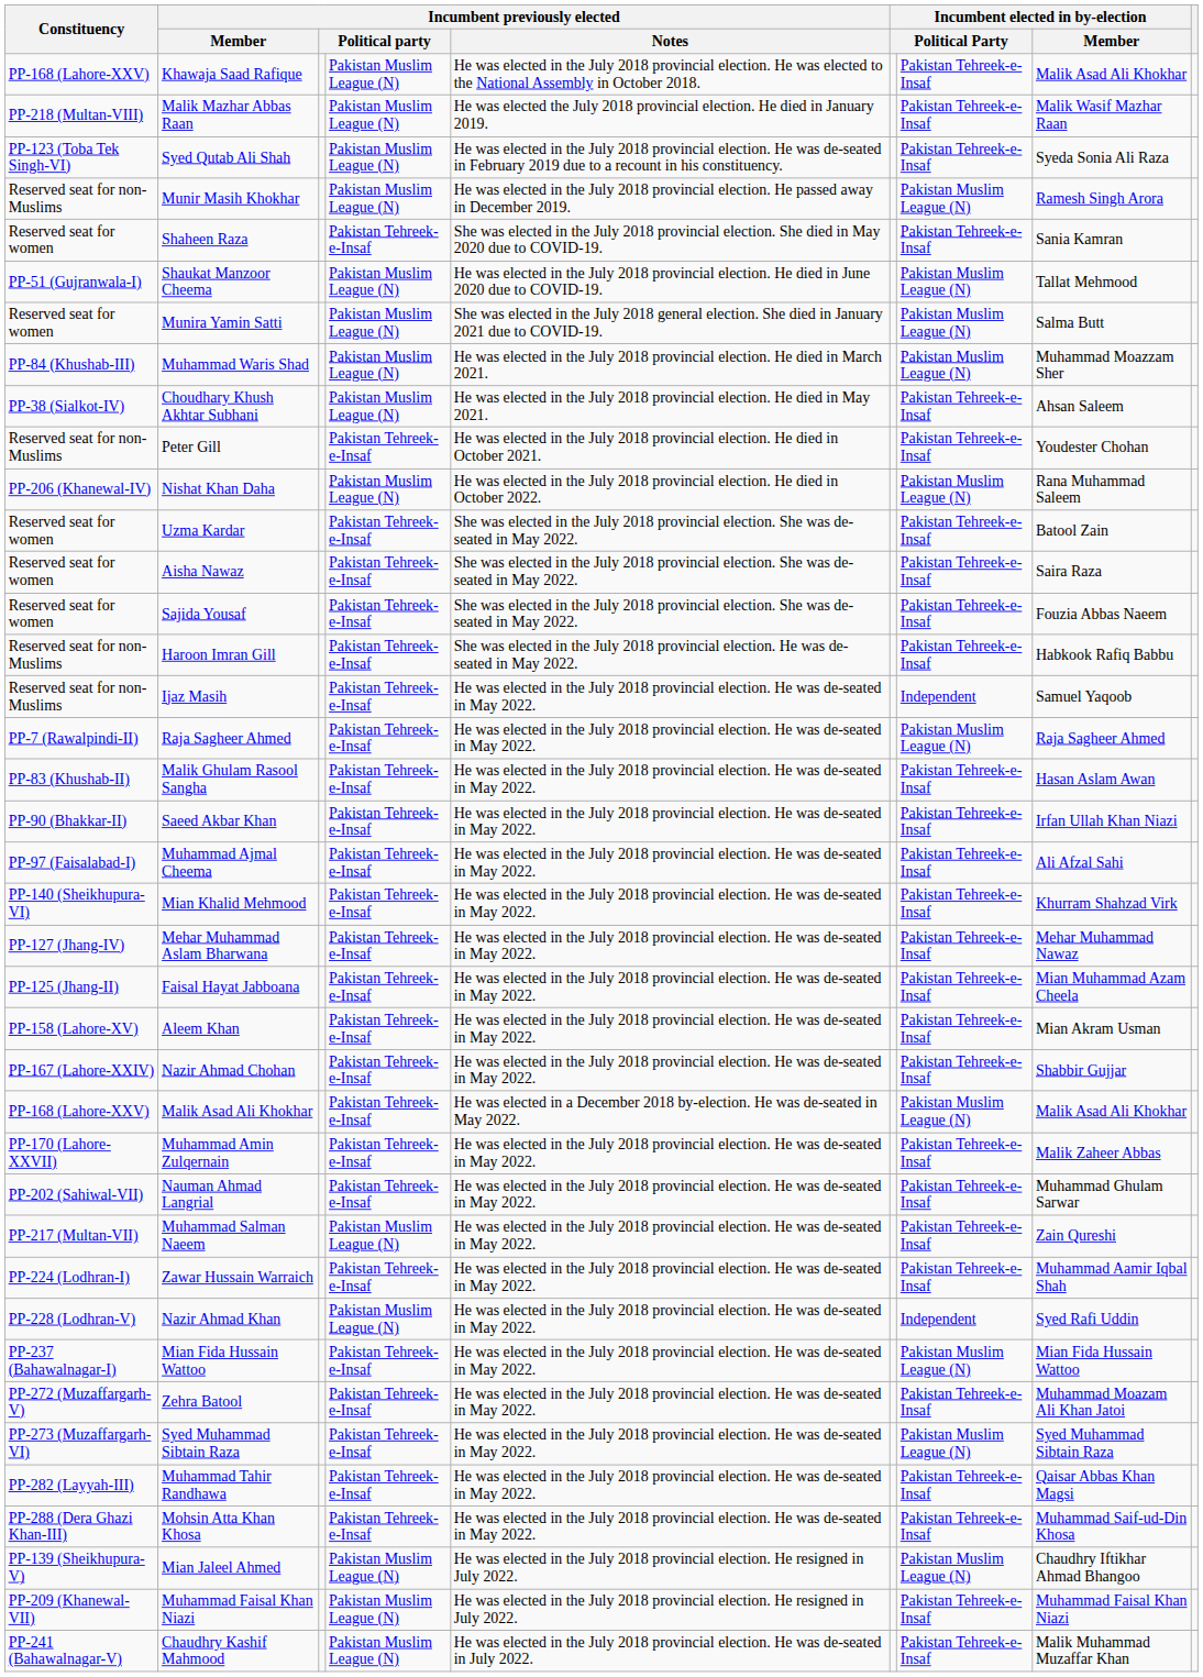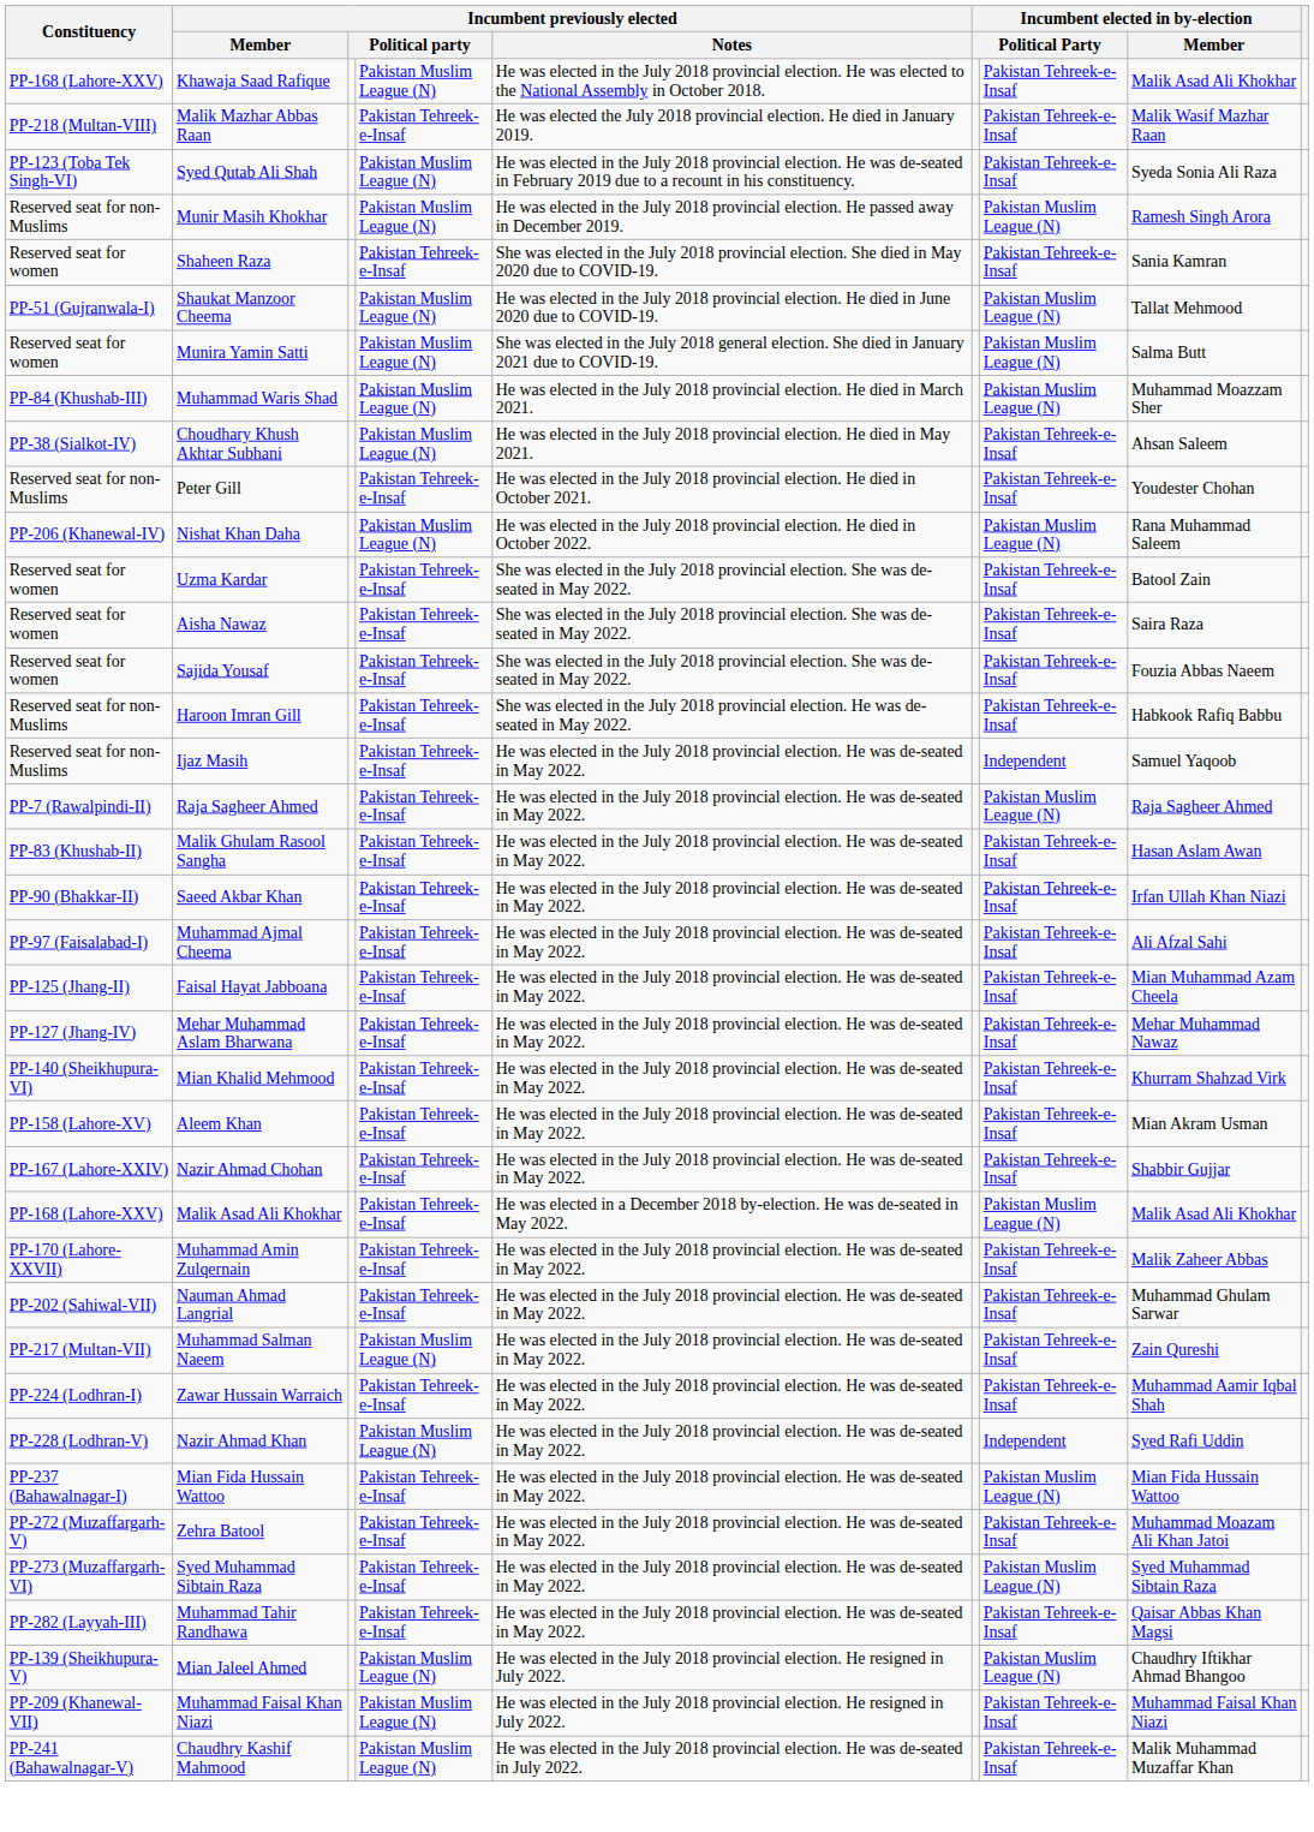Malik Mazhar Abbas Raan | column 4: Pakistan Muslim League (N) -> Pakistan Tehreek-e-Insaf
rows swapped: Faisal Hayat Jabboana <-> Mian Khalid Mehmood
- row: PP-288 (Dera Ghazi Khan-III) | Mohsin Atta Khan Khosa | Pakistan Tehreek-e-Insaf | He was elected in the July 2018 provincial election. He was de-seated in May 2022. | Pakistan Tehreek-e-Insaf | Muhammad Saif-ud-Din Khosa
